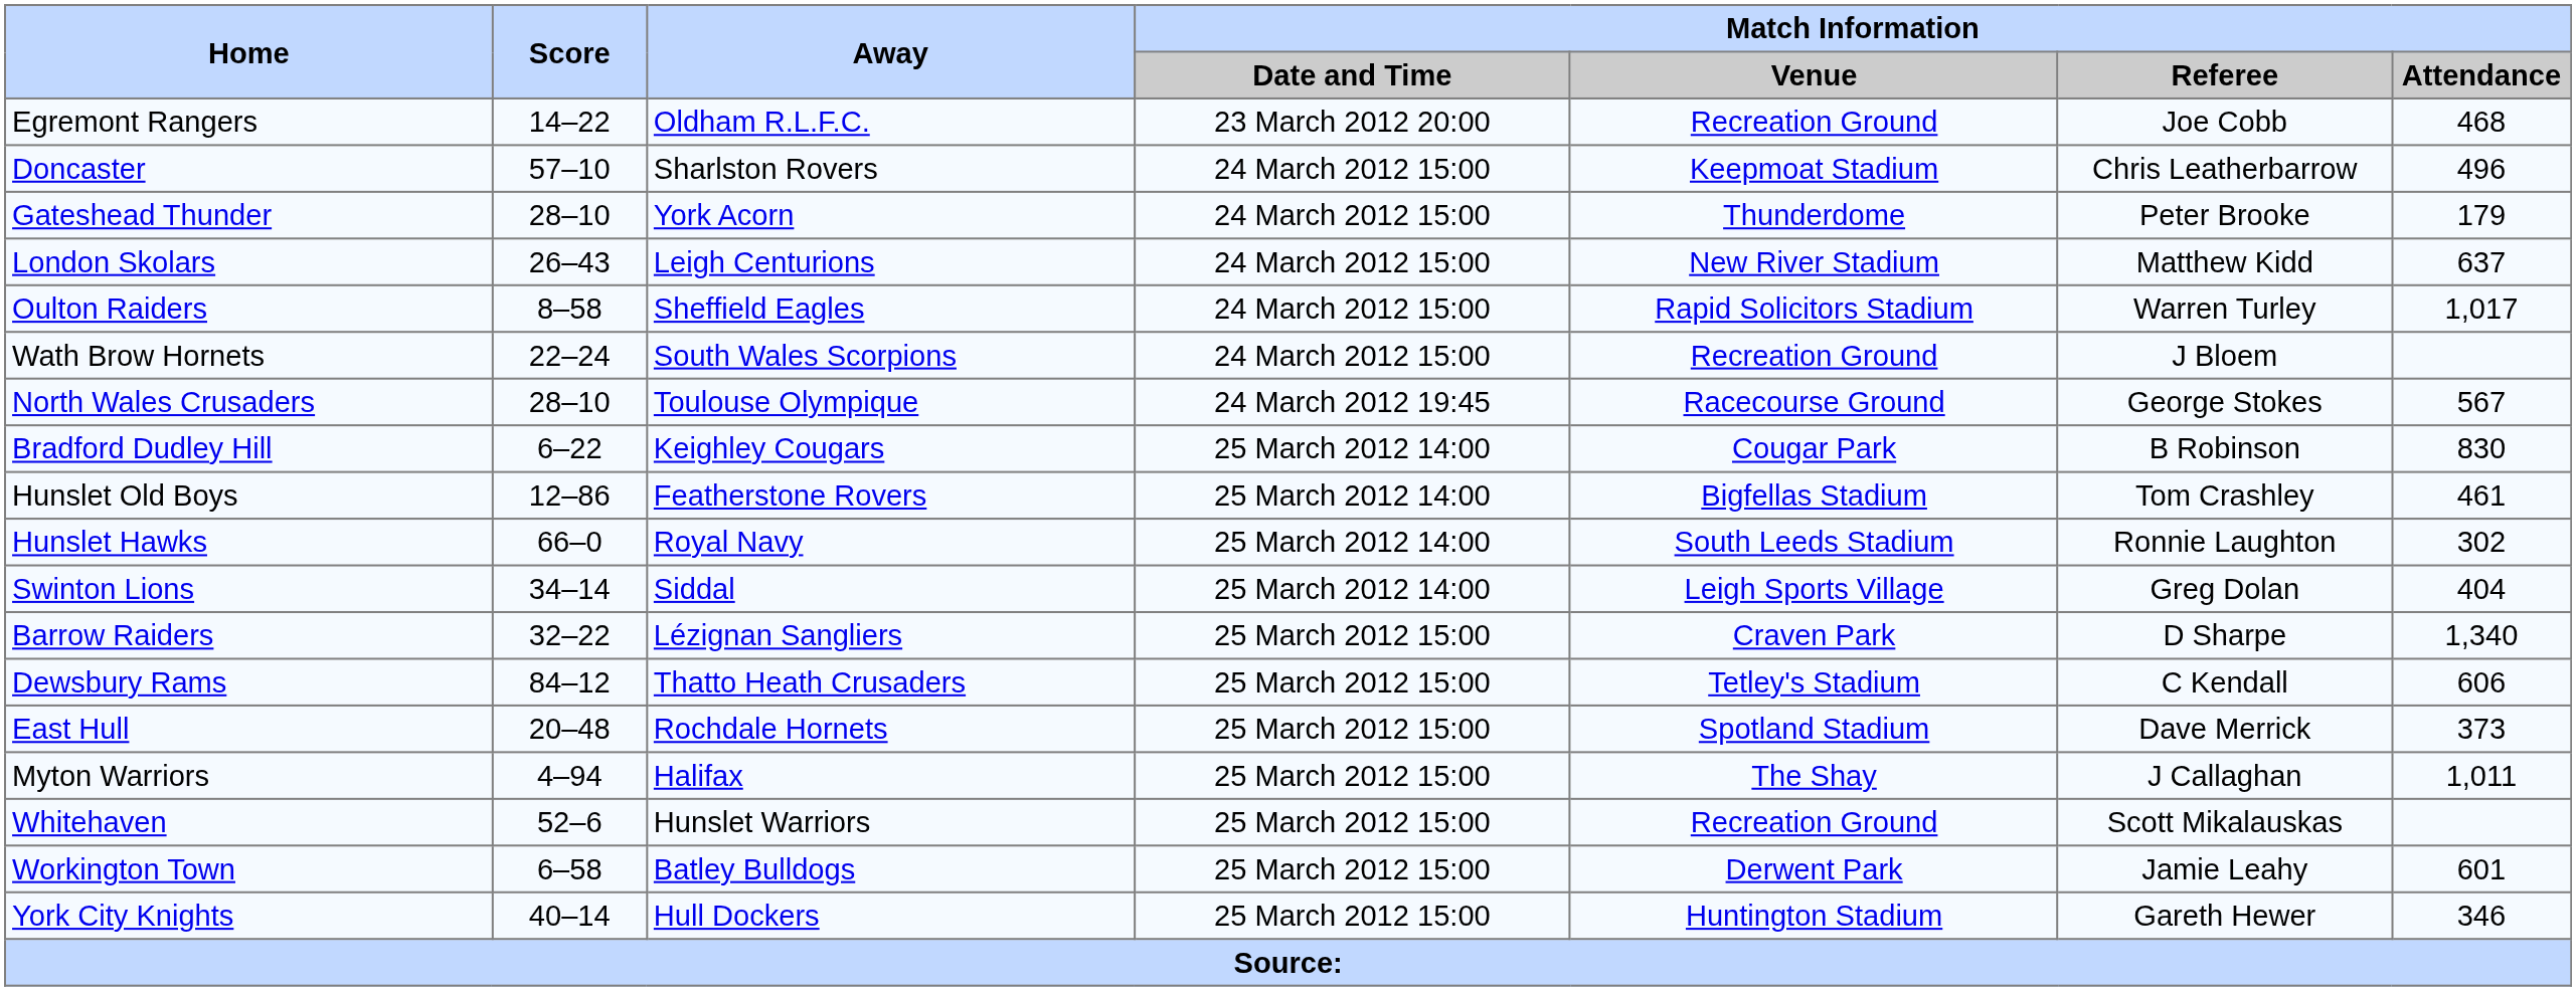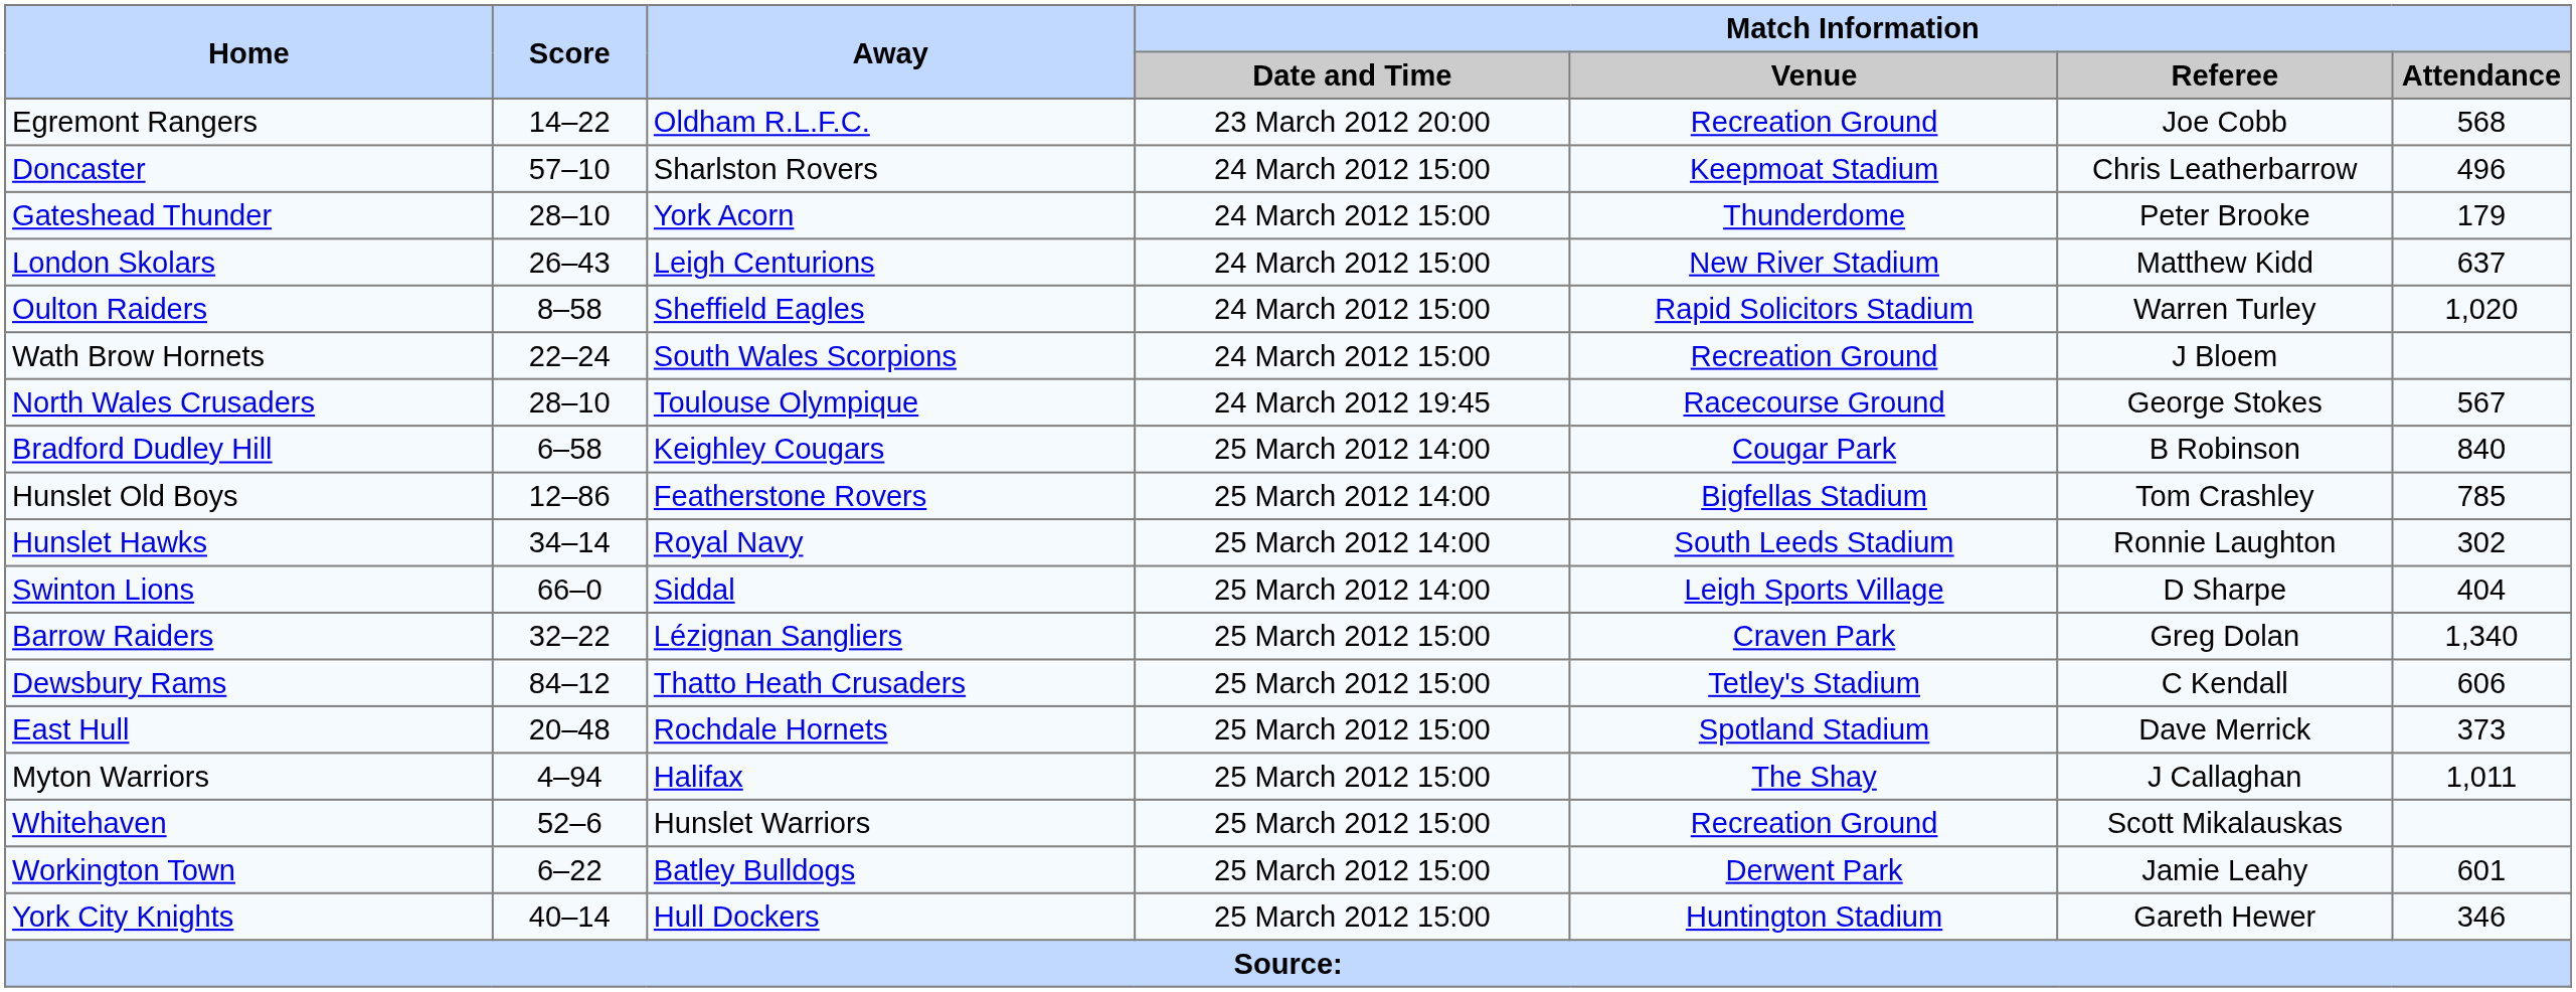Egremont Rangers | Match Information / Attendance: 468 -> 568
Oulton Raiders | Match Information / Attendance: 1,017 -> 1,020
Bradford Dudley Hill | Score: 6–22 -> 6–58
Bradford Dudley Hill | Match Information / Attendance: 830 -> 840
Hunslet Old Boys | Match Information / Attendance: 461 -> 785
Hunslet Hawks | Score: 66–0 -> 34–14
Swinton Lions | Score: 34–14 -> 66–0
Swinton Lions | Match Information / Referee: Greg Dolan -> D Sharpe
Barrow Raiders | Match Information / Referee: D Sharpe -> Greg Dolan
Workington Town | Score: 6–58 -> 6–22
